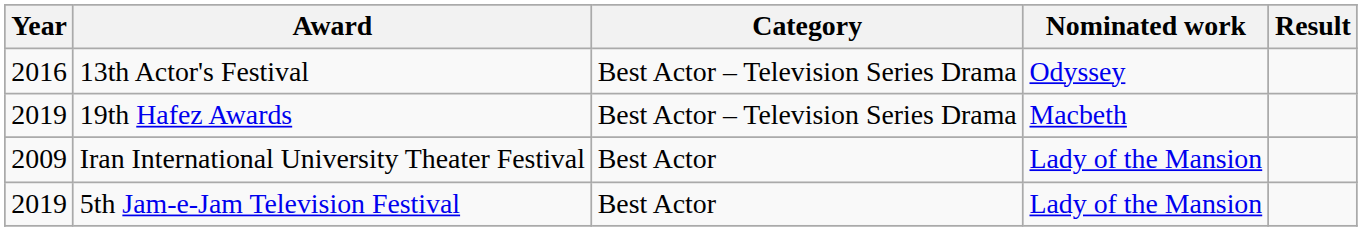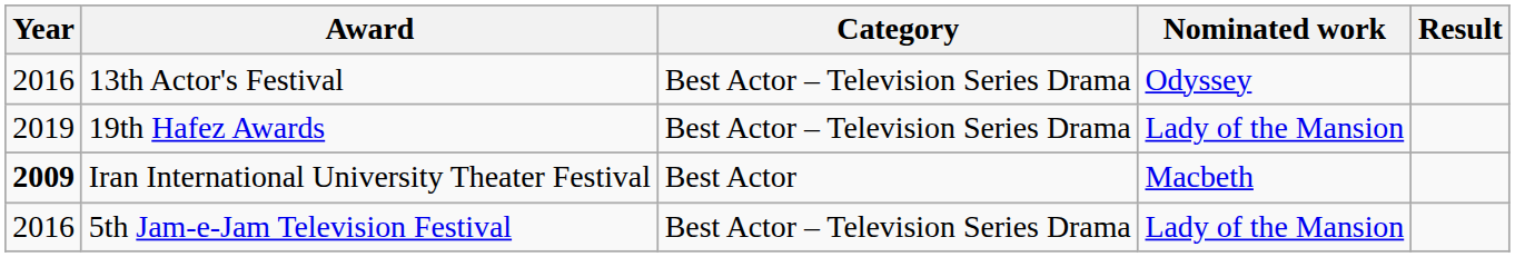19th Hafez Awards | Nominated work: Macbeth -> Lady of the Mansion
Iran International University Theater Festival | Year: normal -> bold
Iran International University Theater Festival | Nominated work: Lady of the Mansion -> Macbeth
5th Jam-e-Jam Television Festival | Year: 2019 -> 2016
5th Jam-e-Jam Television Festival | Category: Best Actor -> Best Actor – Television Series Drama
